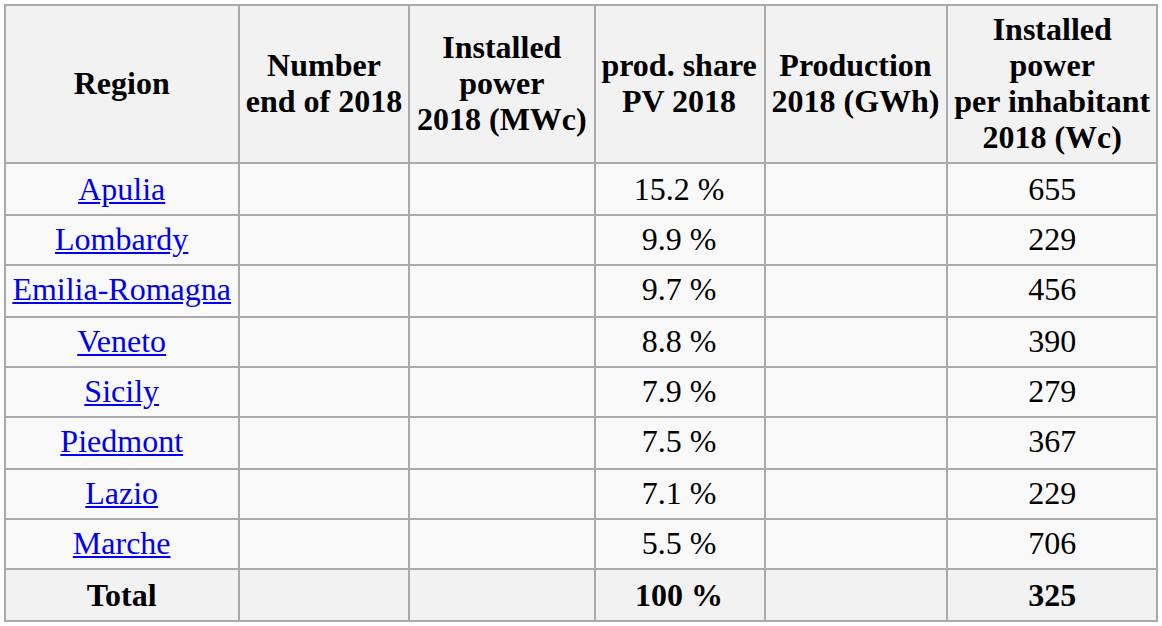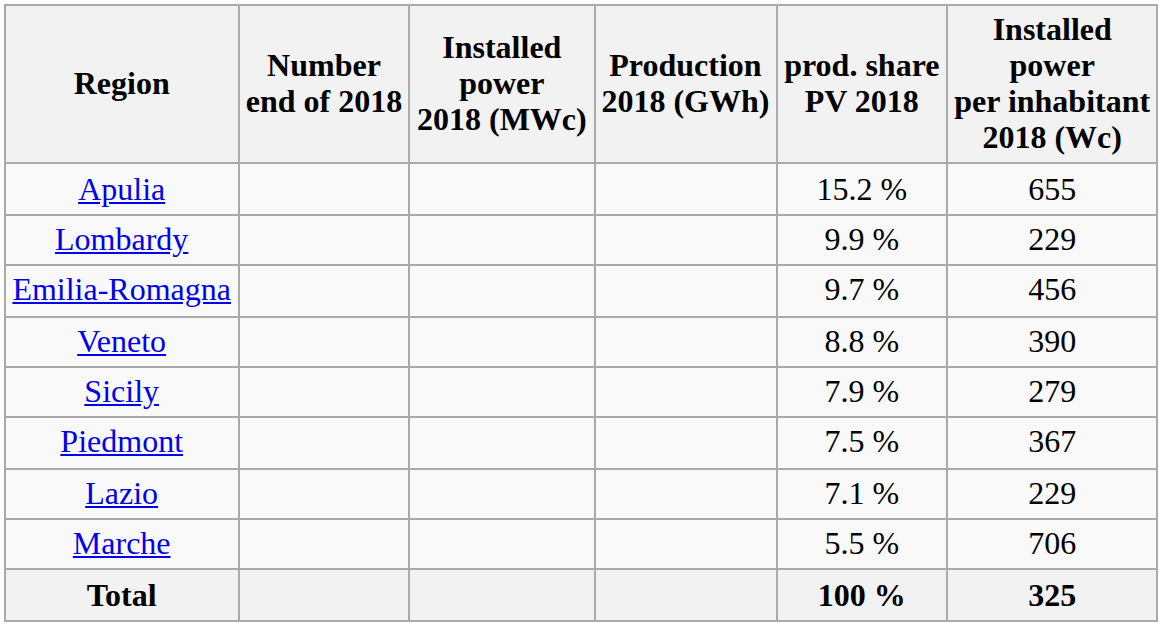columns swapped: Production 2018 (GWh) <-> prod. share PV 2018
